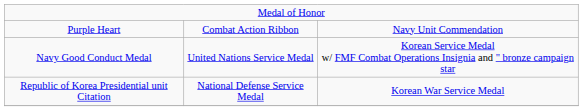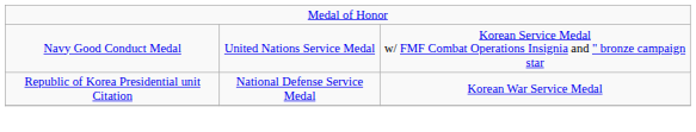- row: Purple Heart | Combat Action Ribbon | Navy Unit Commendation
